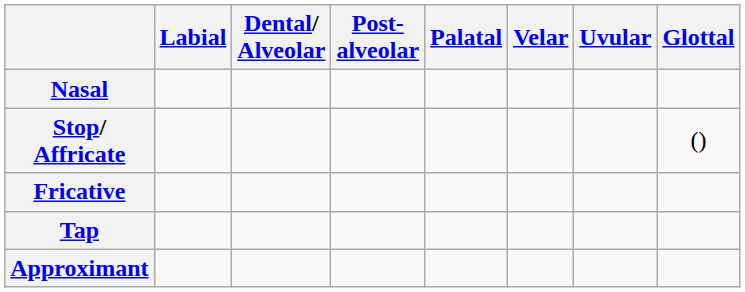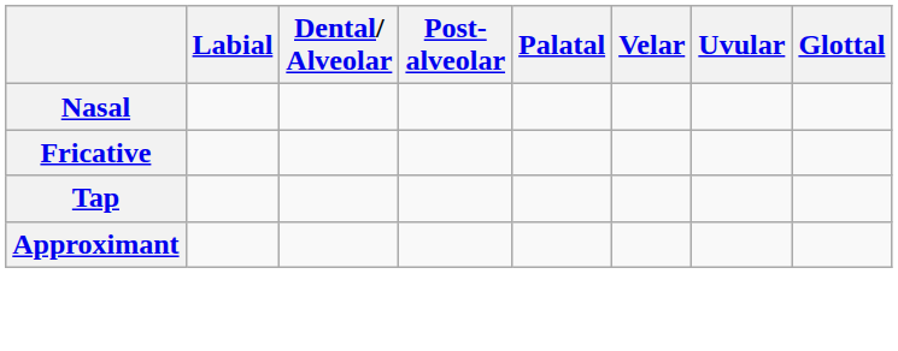- row: Stop/ Affricate | ()
